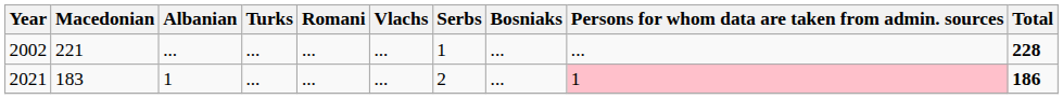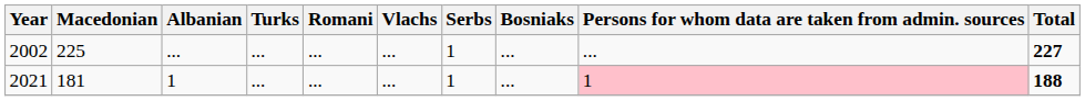2002 | Macedonian: 221 -> 225
2002 | Total: 228 -> 227
2021 | Macedonian: 183 -> 181
2021 | Serbs: 2 -> 1
2021 | Total: 186 -> 188
